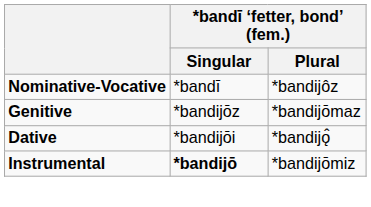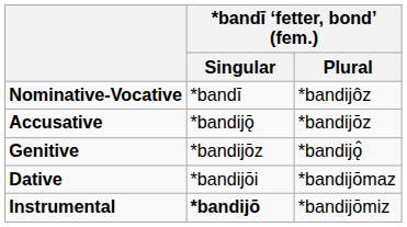+ row: Accusative | *bandijǭ | *bandijōz
Genitive | *bandī ‘fetter, bond’ (fem.) / Plural: *bandijōmaz -> *bandijǫ̂
Dative | *bandī ‘fetter, bond’ (fem.) / Plural: *bandijǫ̂ -> *bandijōmaz
